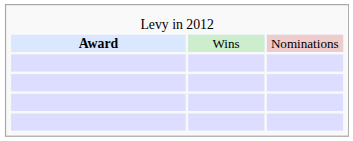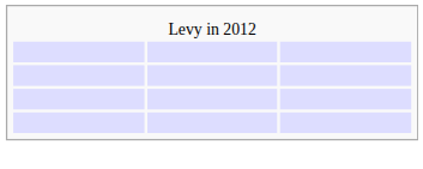- row: Award | Wins | Nominations
